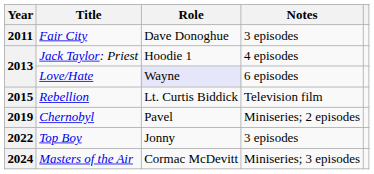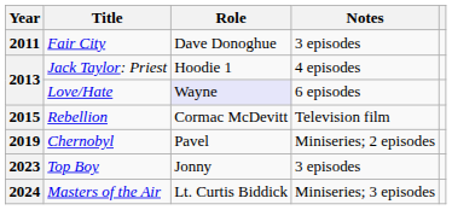Rebellion | Role: Lt. Curtis Biddick -> Cormac McDevitt
Top Boy | Year: 2022 -> 2023
Masters of the Air | Role: Cormac McDevitt -> Lt. Curtis Biddick
